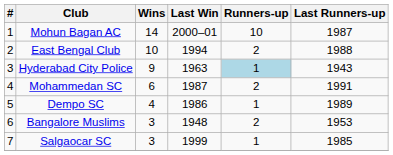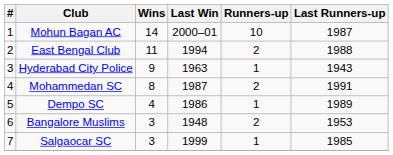East Bengal Club | Wins: 10 -> 11
Hyderabad City Police | Runners-up: lightblue background -> no background
Mohammedan SC | Wins: 6 -> 8
